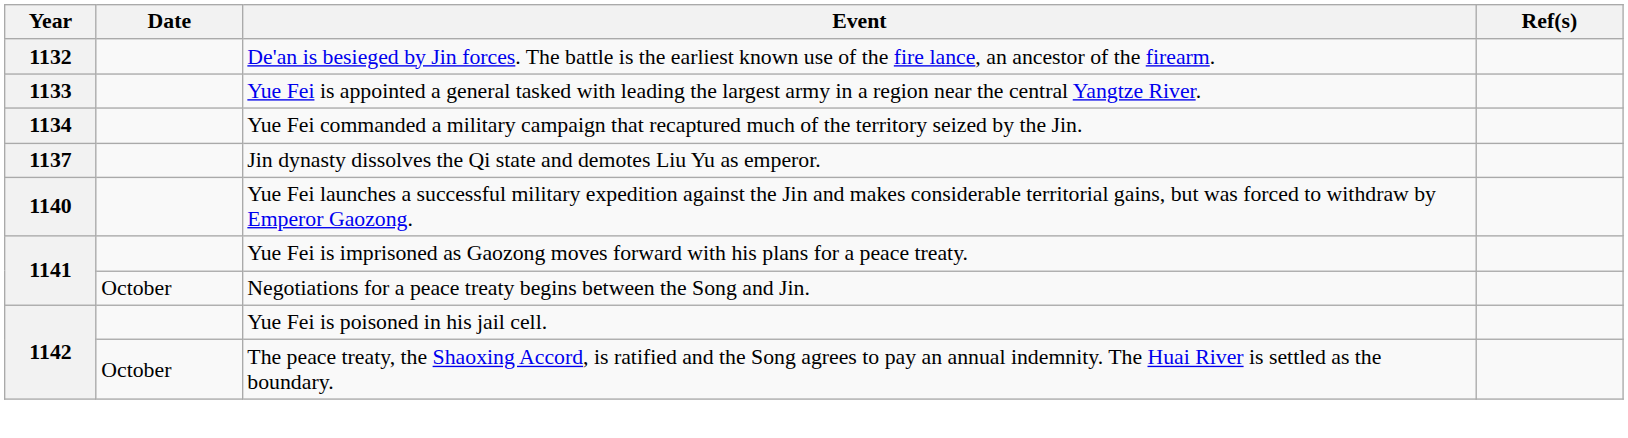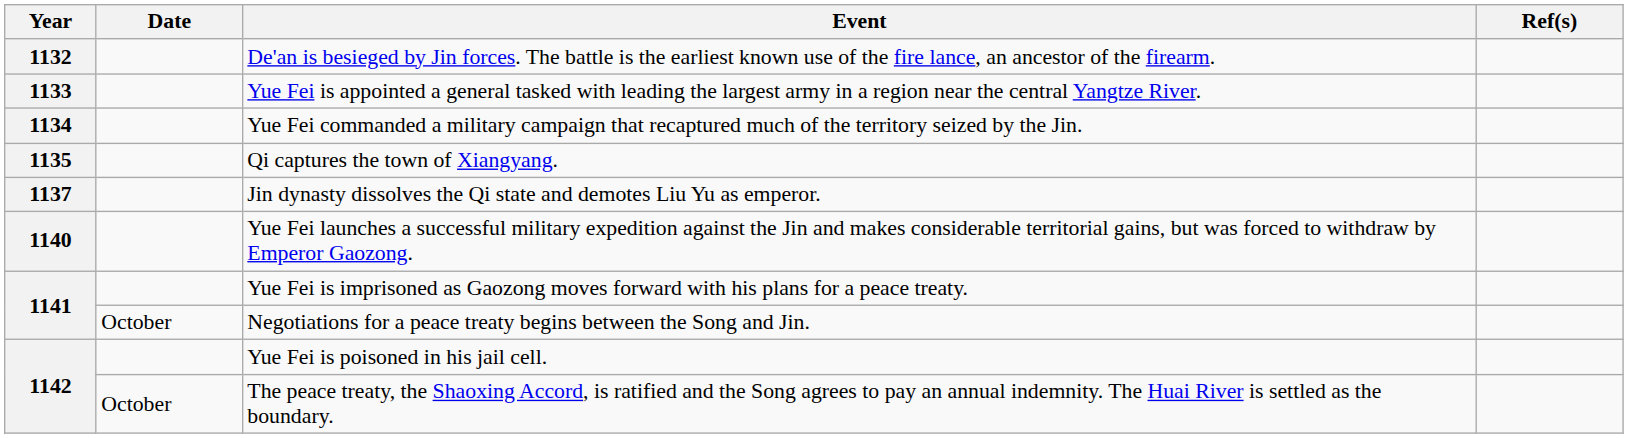+ row: 1135 | Qi captures the town of Xiangyang.
